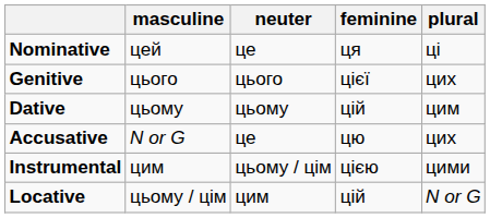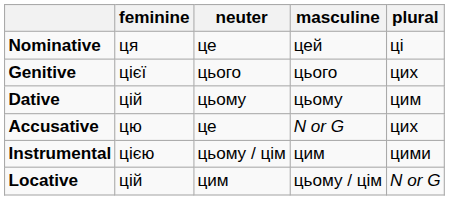columns swapped: masculine <-> feminine
